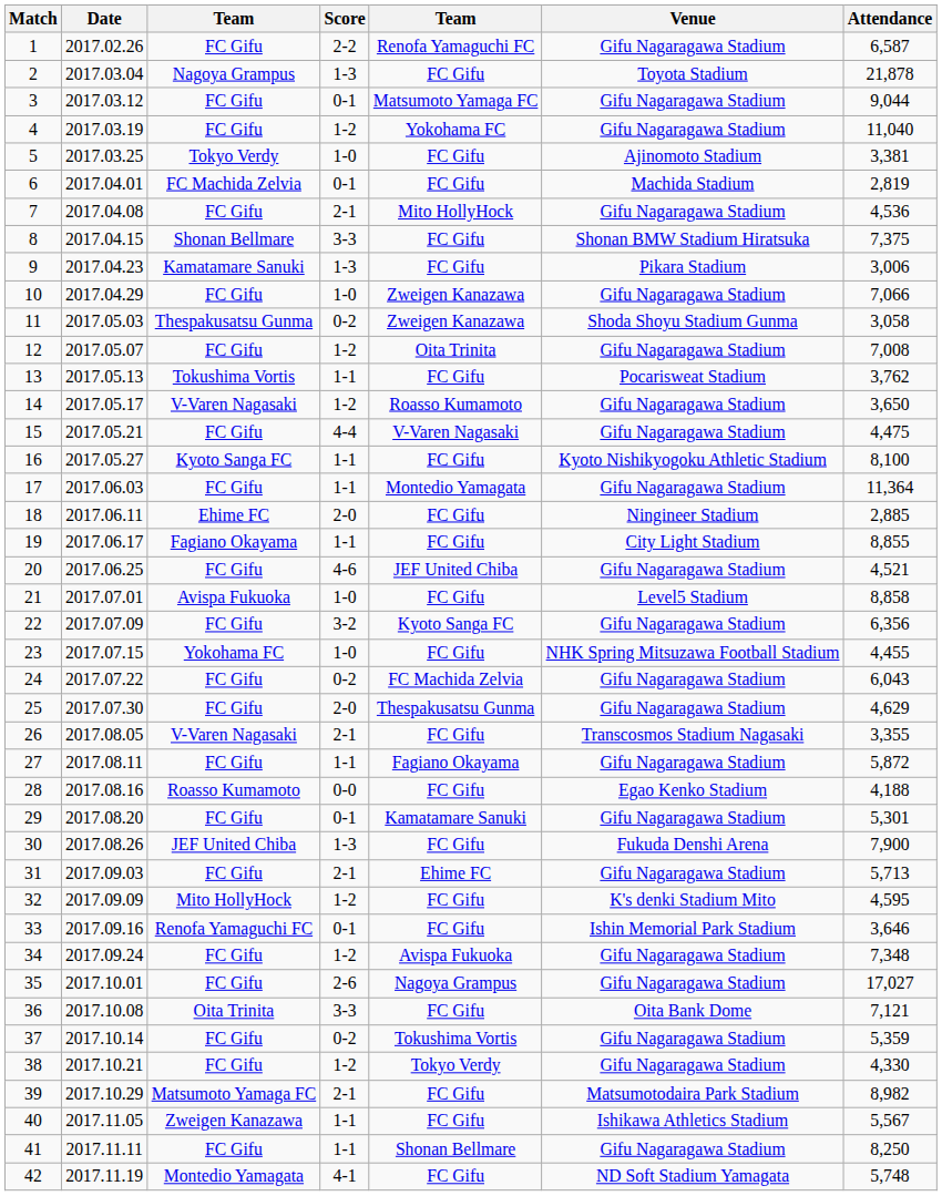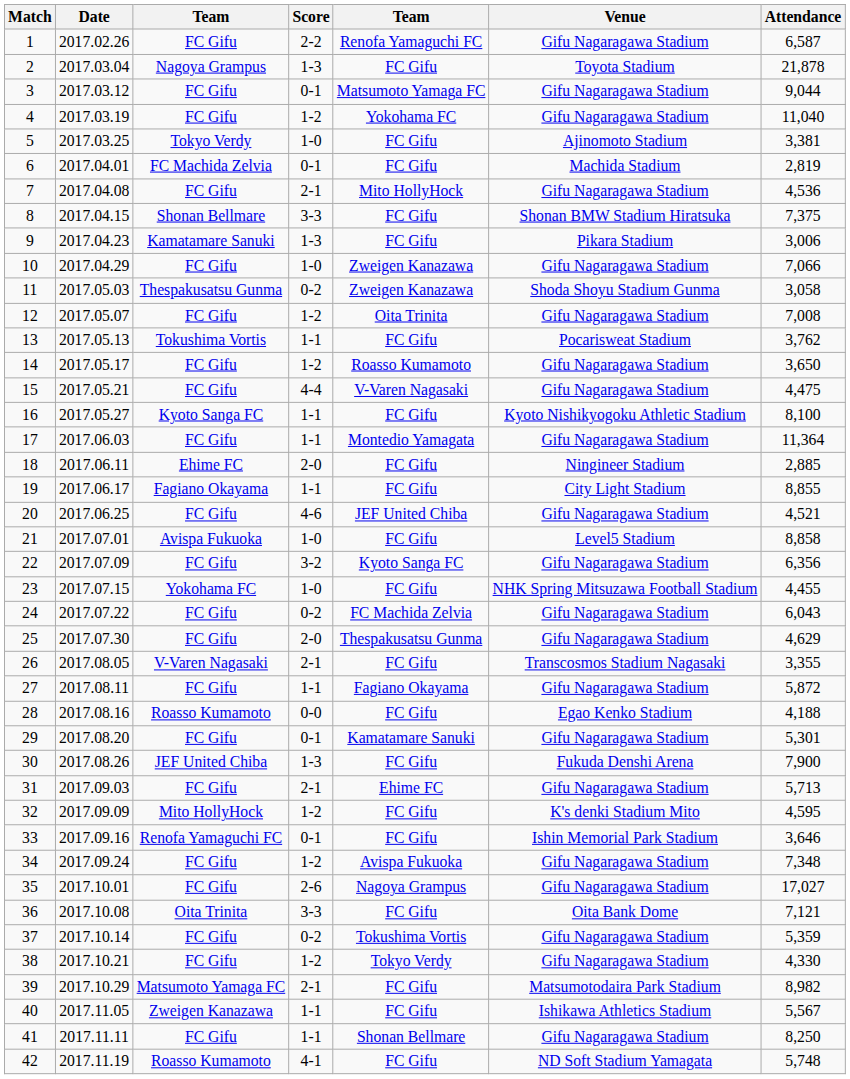14 | column 3: V-Varen Nagasaki -> FC Gifu
42 | column 3: Montedio Yamagata -> Roasso Kumamoto
